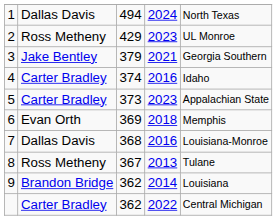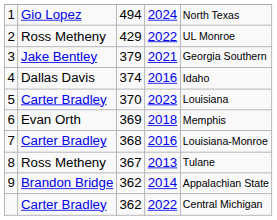1 | column 2: Dallas Davis -> Gio Lopez
2 | column 4: 2023 -> 2022
4 | column 2: Carter Bradley -> Dallas Davis
5 | column 3: 373 -> 370
5 | column 5: Appalachian State -> Louisiana
7 | column 2: Dallas Davis -> Carter Bradley
9 | column 5: Louisiana -> Appalachian State
